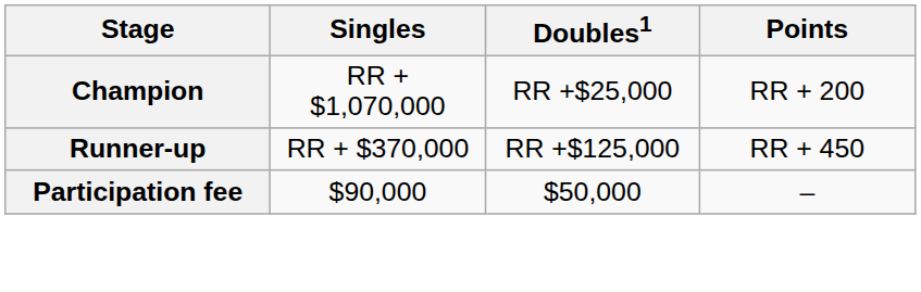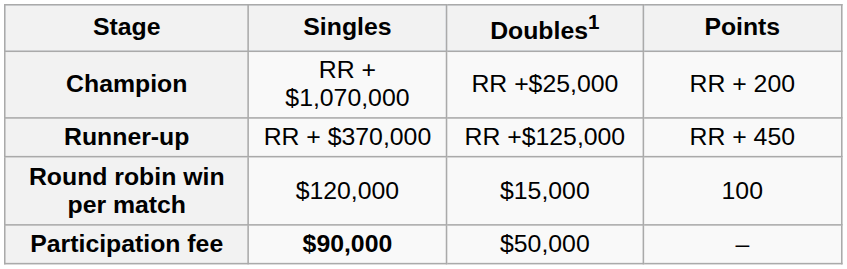+ row: Round robin win per match | $120,000 | $15,000 | 100
Participation fee | Singles: normal -> bold
